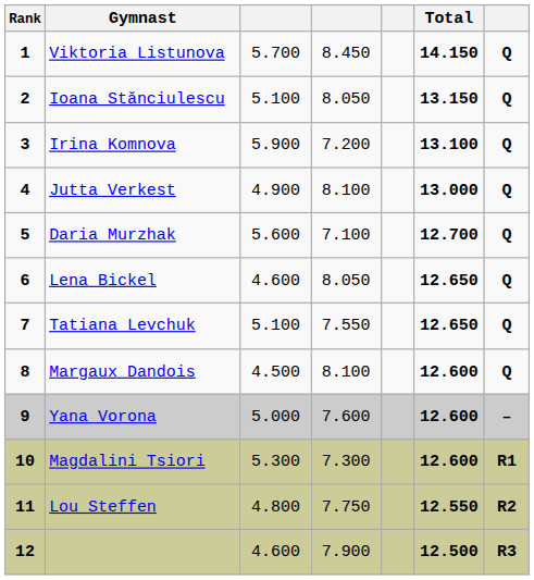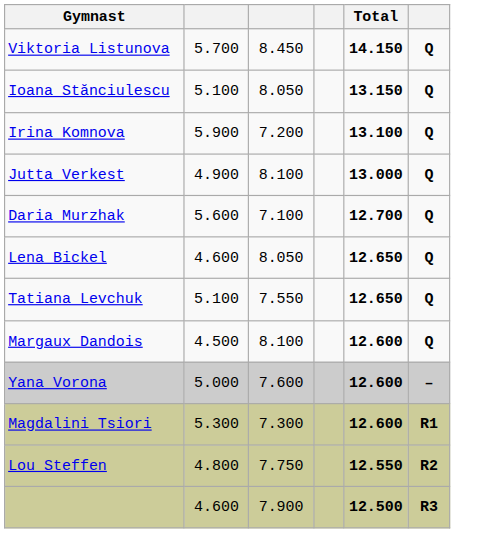- column: Rank | 1 | 2 | 3 | 4 | 5 | 6 | 7 | 8 | 9 | 10 | 11 | 12
